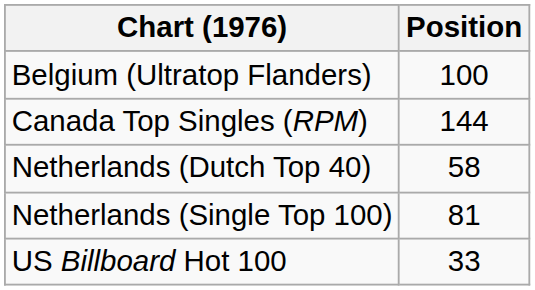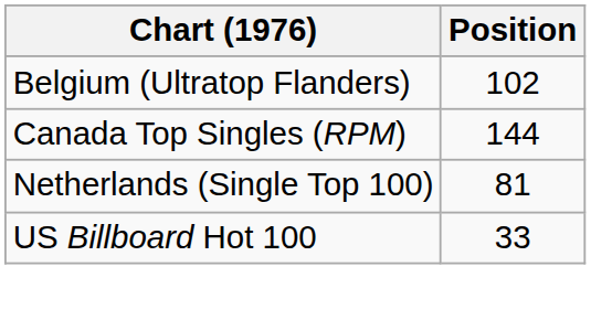Belgium (Ultratop Flanders) | Position: 100 -> 102
- row: Netherlands (Dutch Top 40) | 58
